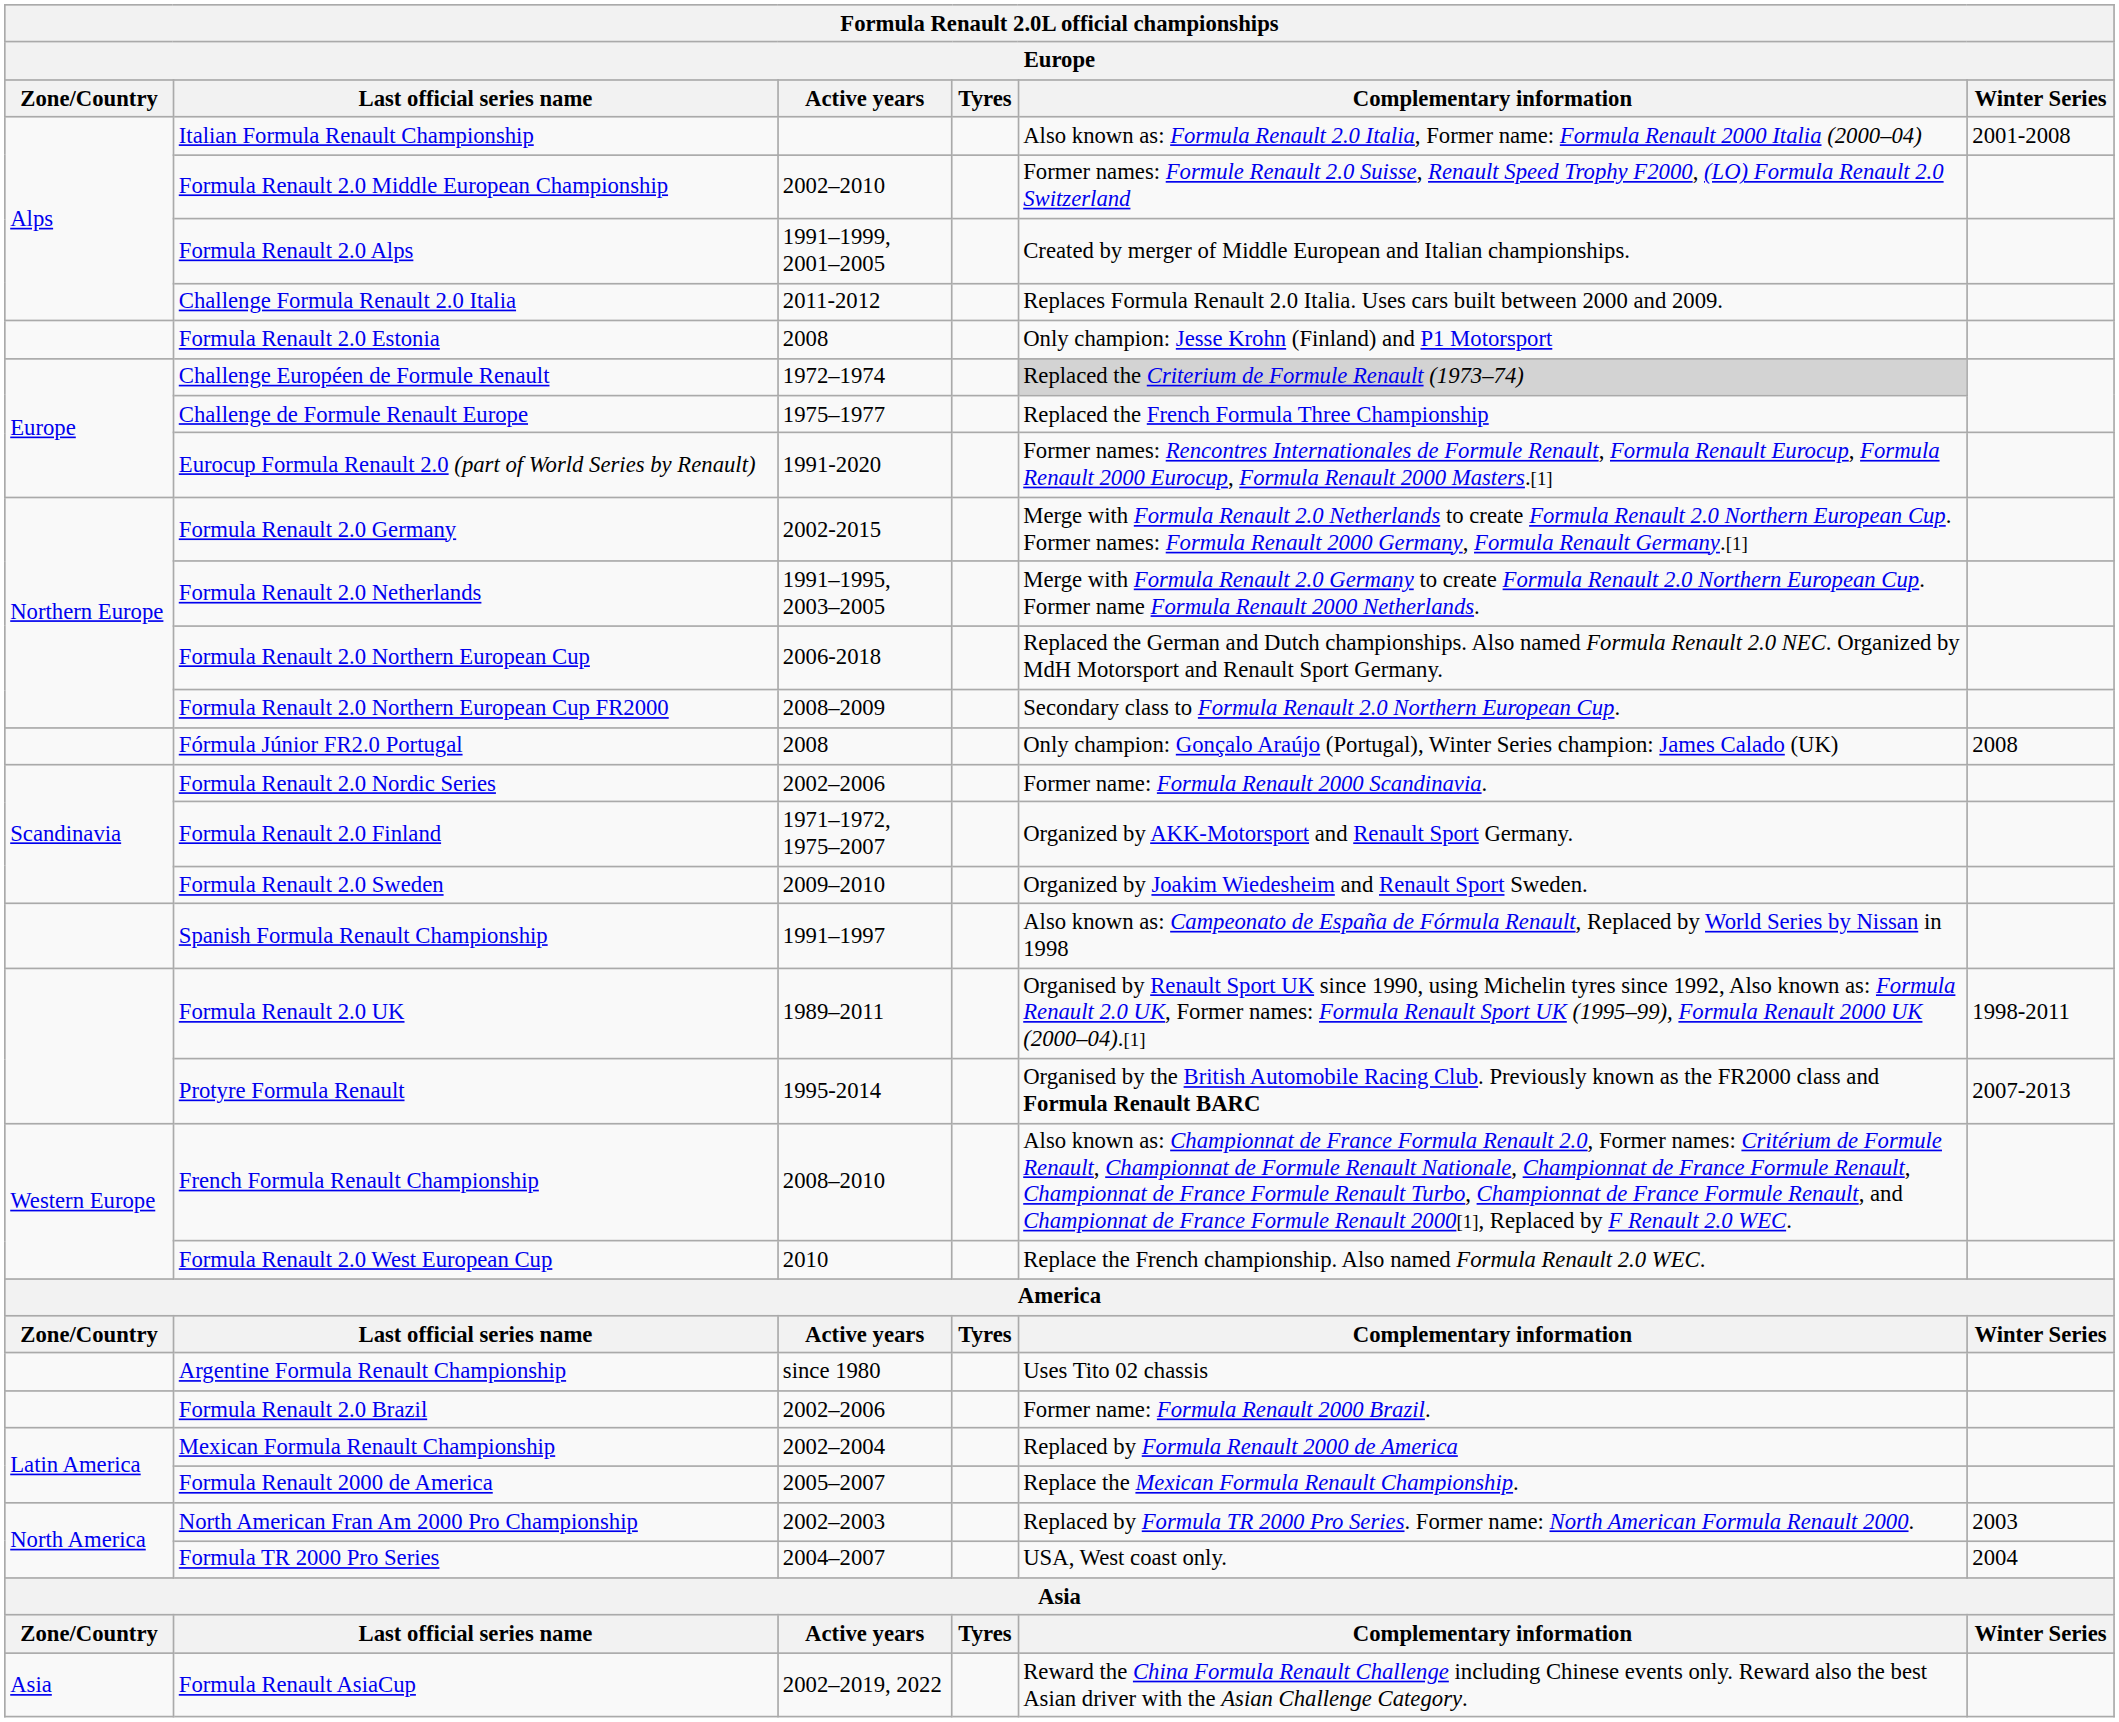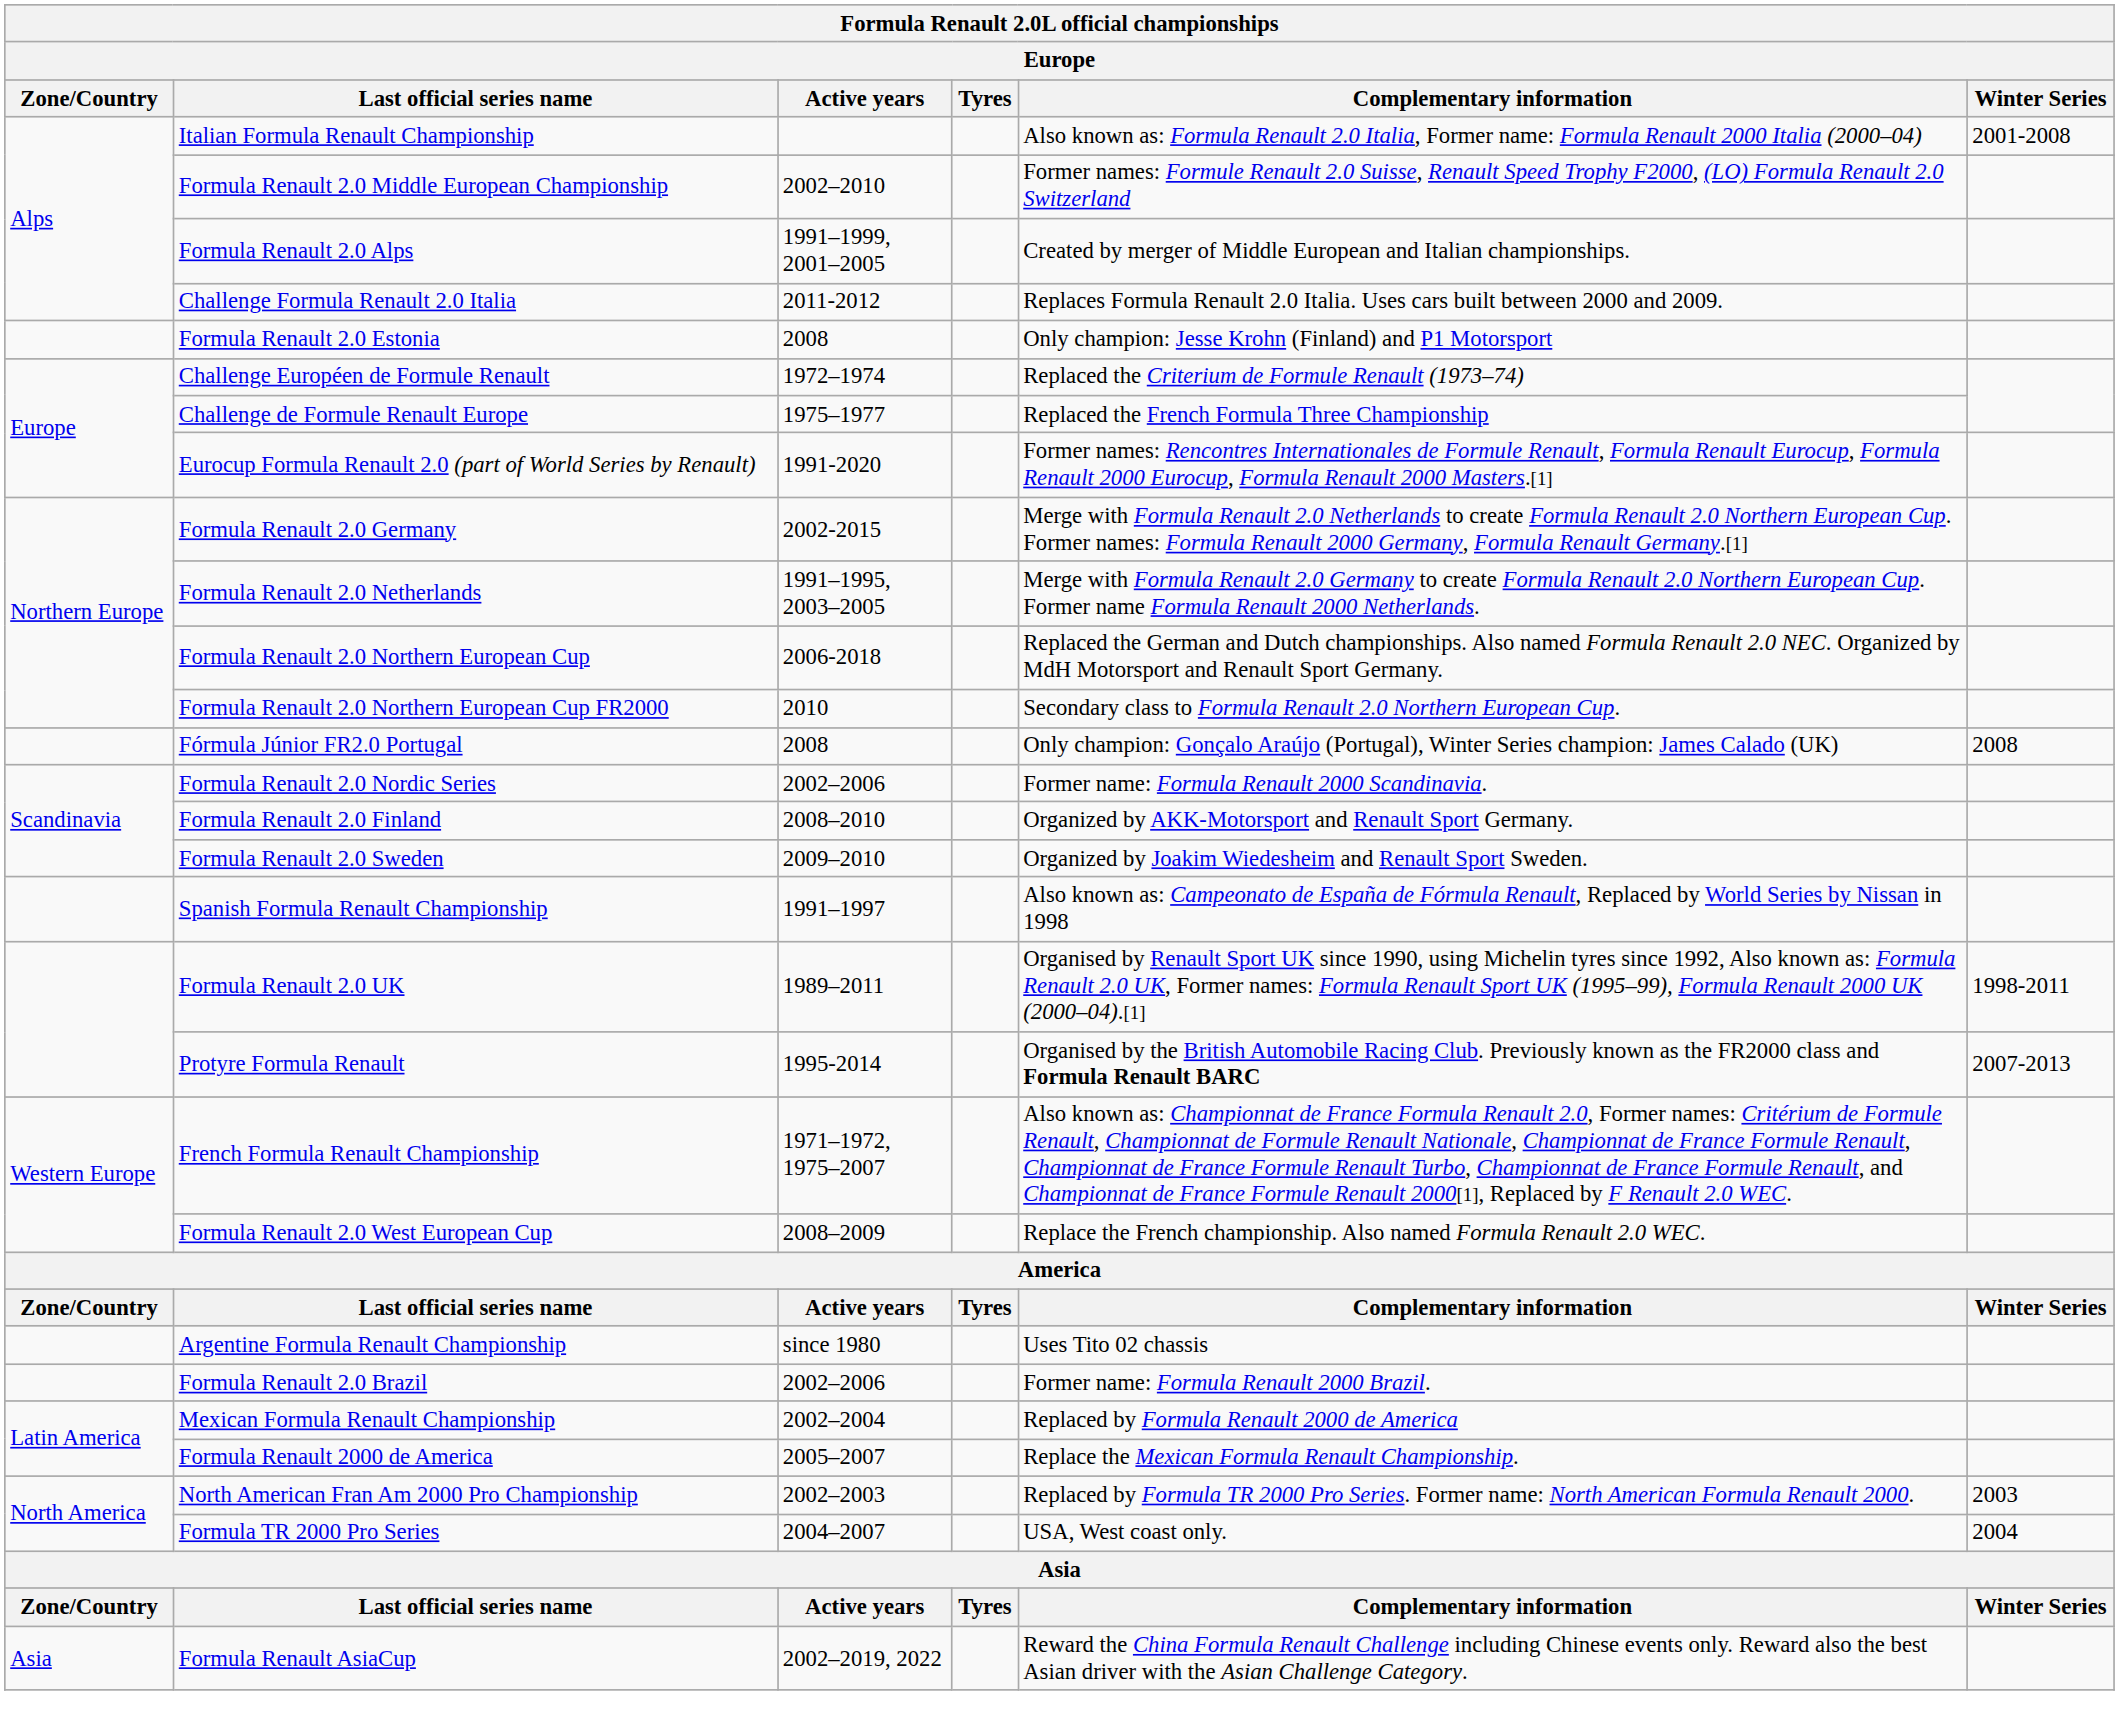Challenge Européen de Formule Renault | Complementary information: lightgrey background -> no background
Formula Renault 2.0 Northern European Cup FR2000 | Active years: 2008–2009 -> 2010
Formula Renault 2.0 Finland | Active years: 1971–1972, 1975–2007 -> 2008–2010
French Formula Renault Championship | Active years: 2008–2010 -> 1971–1972, 1975–2007
Formula Renault 2.0 West European Cup | Active years: 2010 -> 2008–2009
